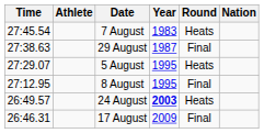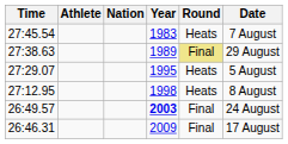columns swapped: Nation <-> Date
27:38.63 | Year: 1987 -> 1989
27:38.63 | Round: no background -> khaki background
27:12.95 | Year: 1995 -> 1998
27:12.95 | Round: Final -> Heats
26:49.57 | Round: Heats -> Final
